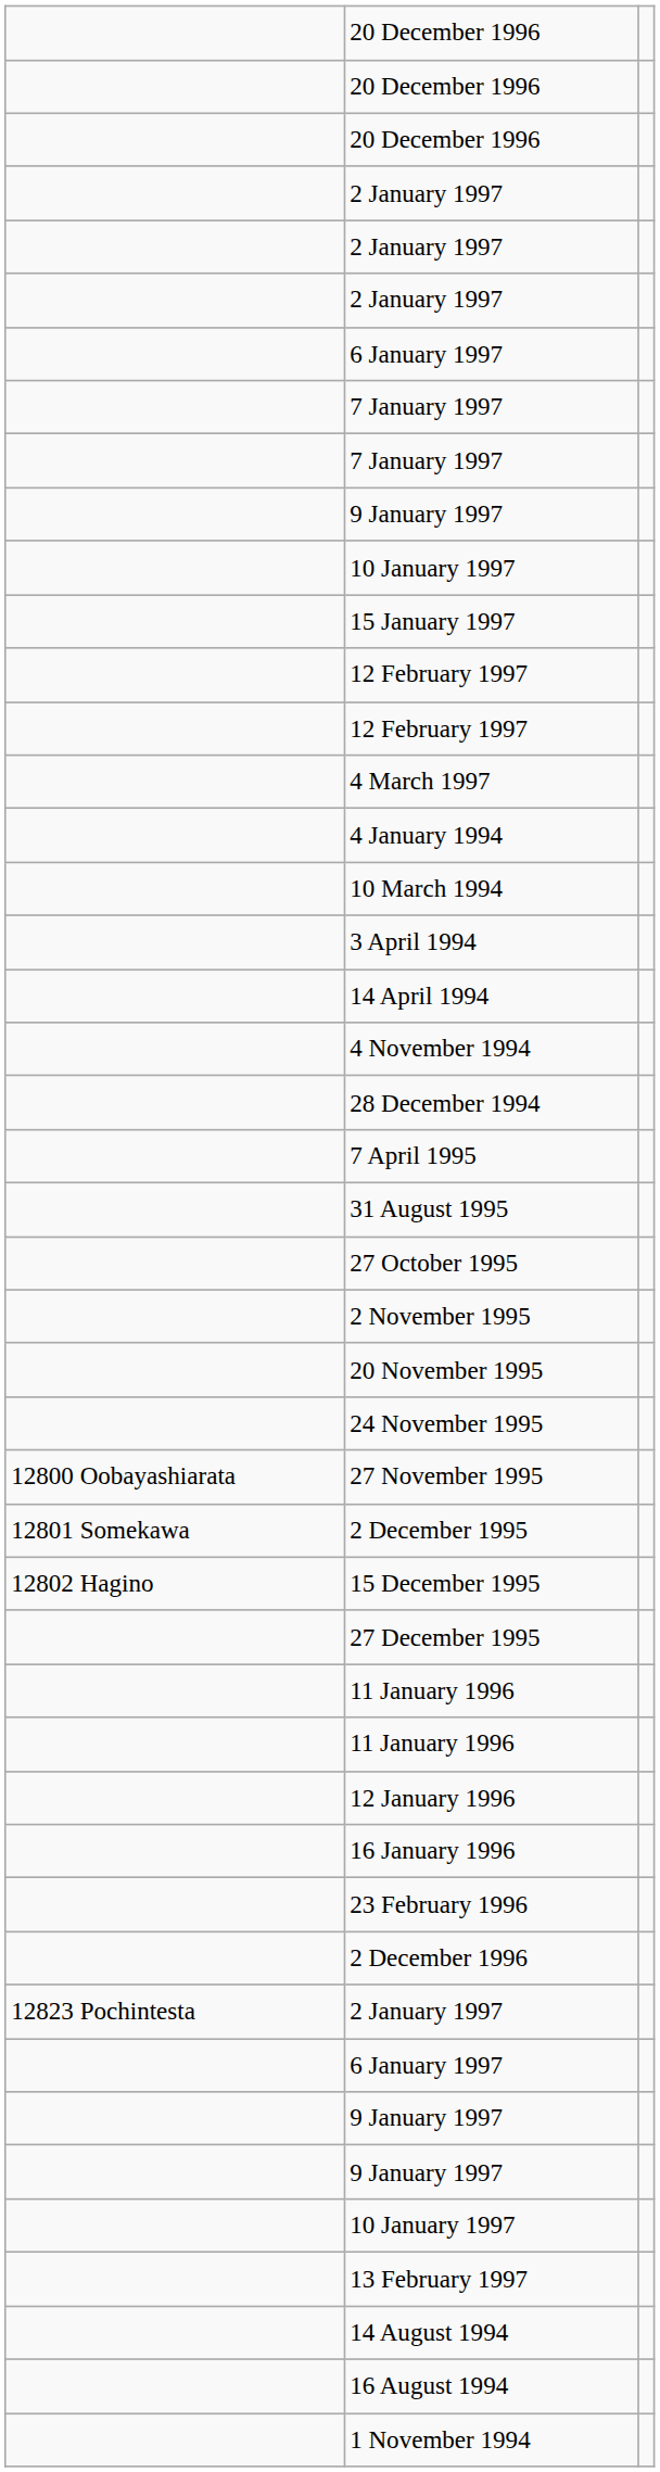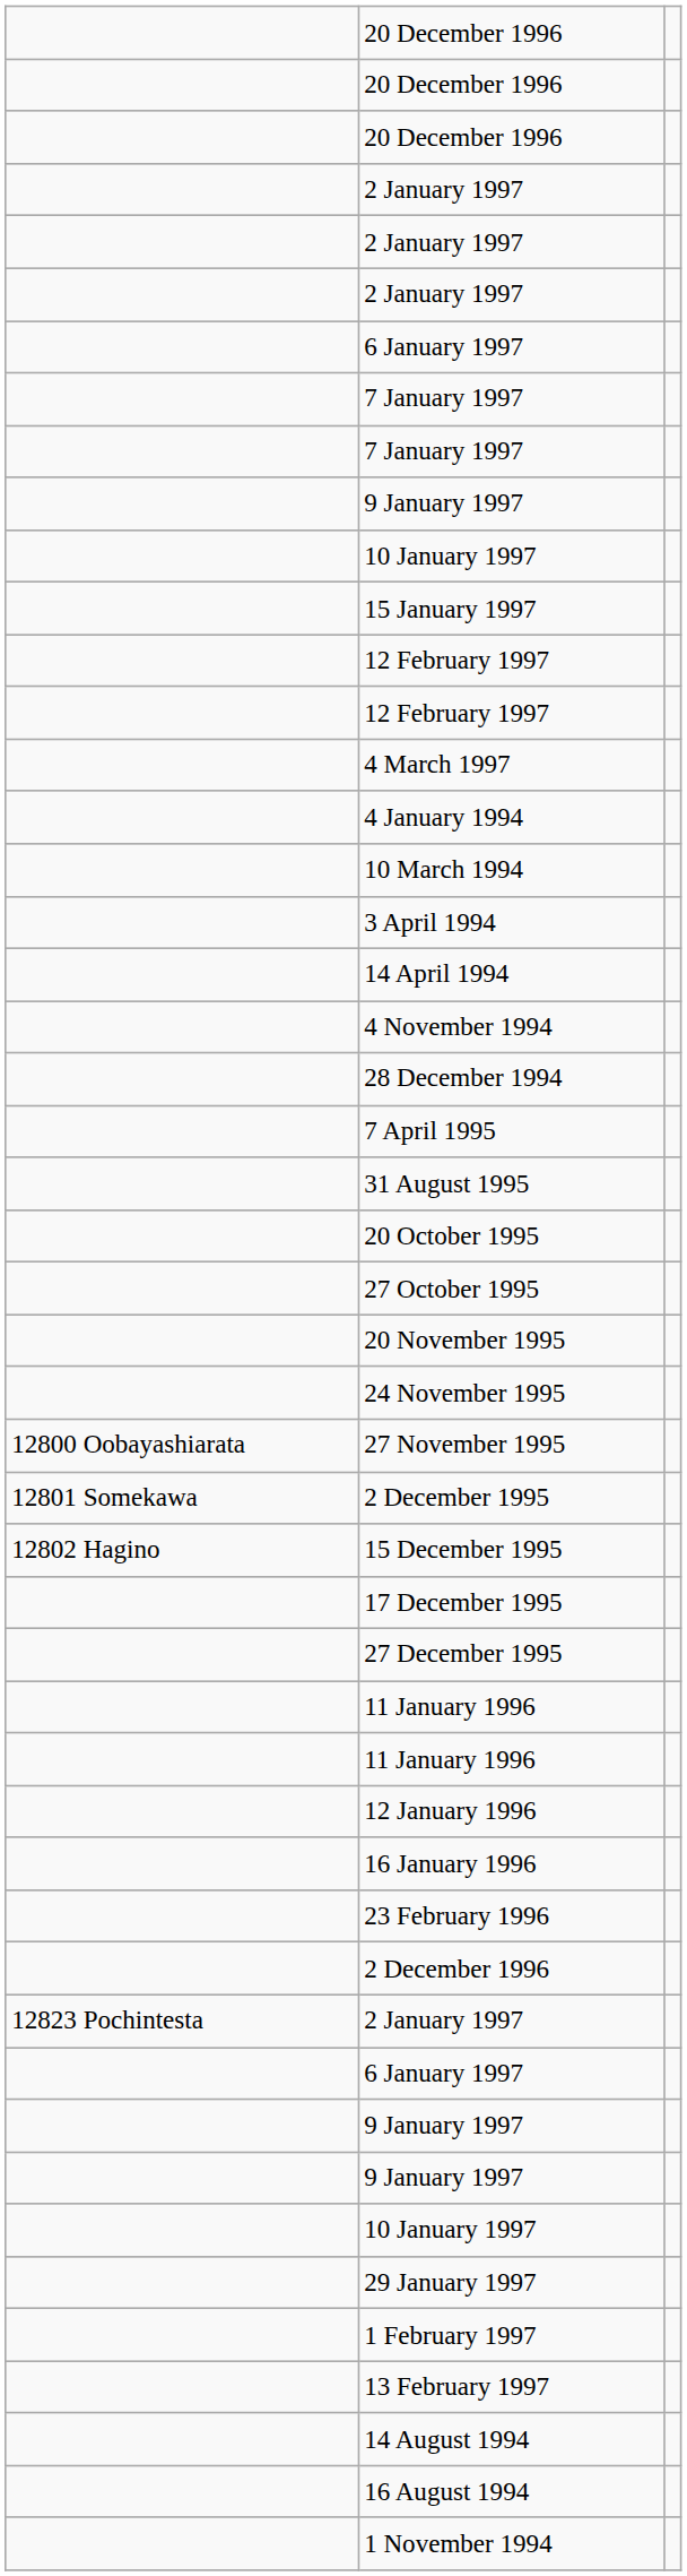+ row: 20 October 1995
- row: 2 November 1995
+ row: 17 December 1995
+ row: 29 January 1997
+ row: 1 February 1997
